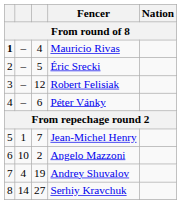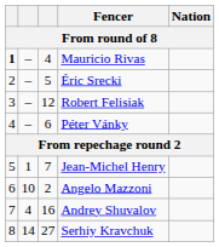Andrey Shuvalov | column 3: 19 -> 16
